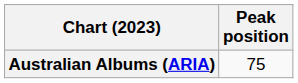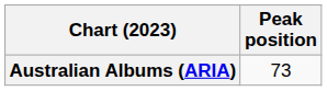Australian Albums (ARIA) | Peak position: 75 -> 73
